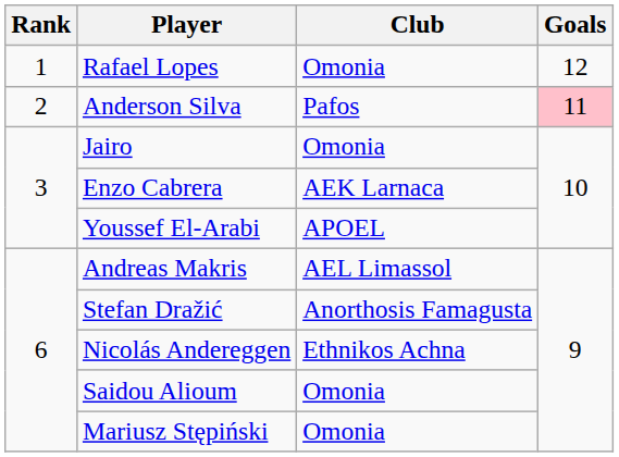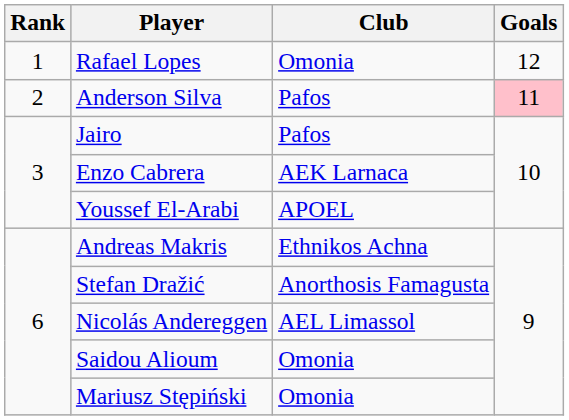Jairo | Club: Omonia -> Pafos
Andreas Makris | Club: AEL Limassol -> Ethnikos Achna
Nicolás Andereggen | Club: Ethnikos Achna -> AEL Limassol
